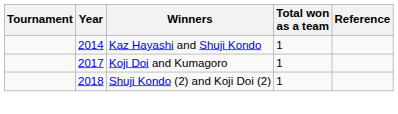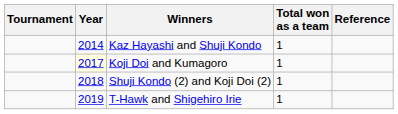Koji Doi and Kumagoro | Year: no background -> lightyellow background
+ row: 2019 | T-Hawk and Shigehiro Irie | 1
